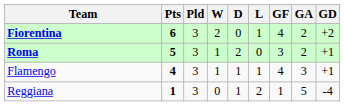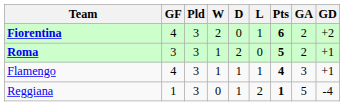columns swapped: Pts <-> GF
